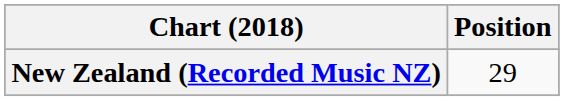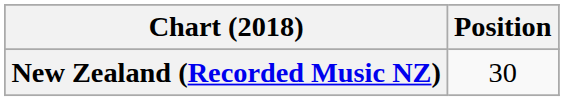New Zealand (Recorded Music NZ) | Position: 29 -> 30
